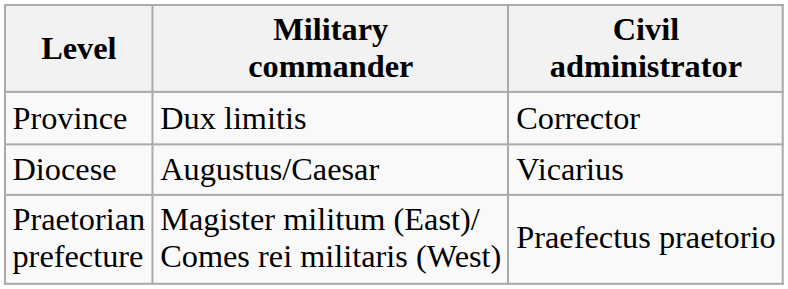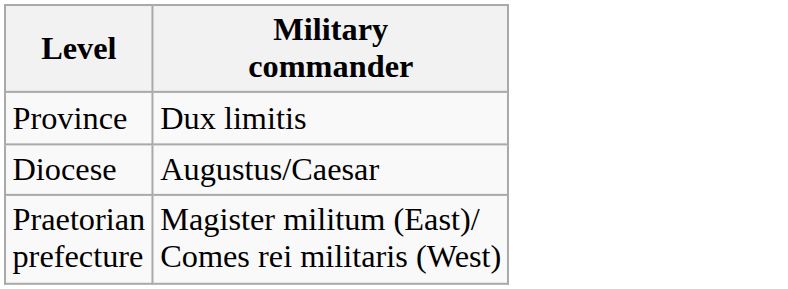- column: Civil administrator | Corrector | Vicarius | Praefectus praetorio
